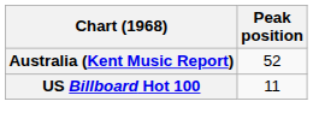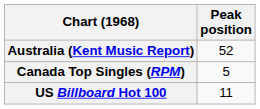+ row: Canada Top Singles (RPM) | 5
